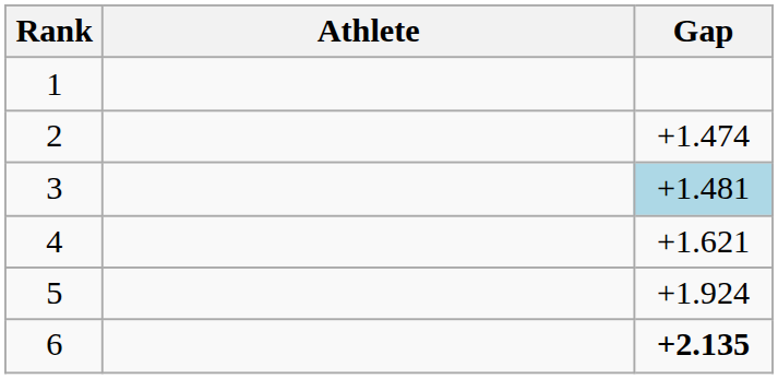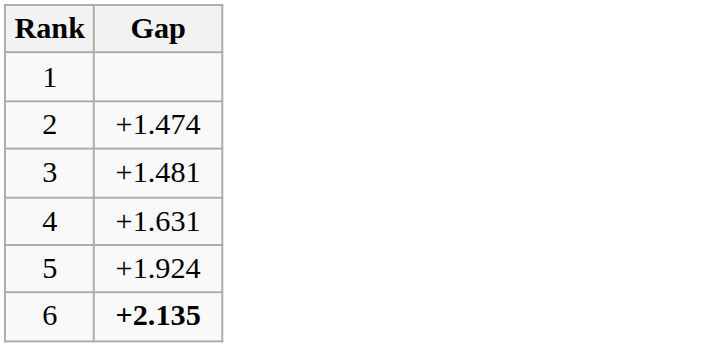- column: Athlete
3 | Gap: lightblue background -> no background
4 | Gap: +1.621 -> +1.631
